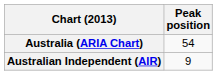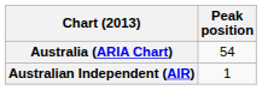Australian Independent (AIR) | Peak position: 9 -> 1
